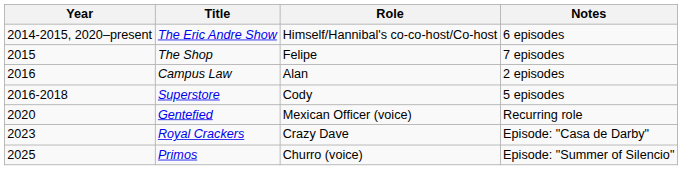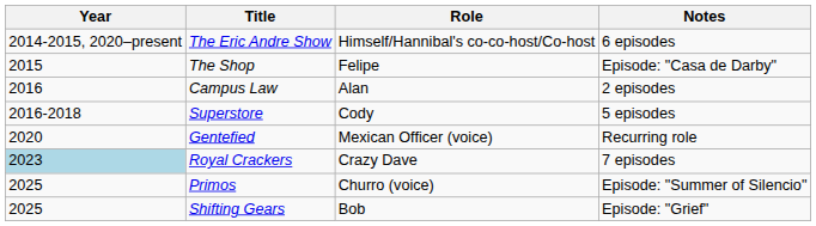The Shop | Notes: 7 episodes -> Episode: "Casa de Darby"
Royal Crackers | Year: no background -> lightblue background
Royal Crackers | Notes: Episode: "Casa de Darby" -> 7 episodes
+ row: 2025 | Shifting Gears | Bob | Episode: "Grief"
